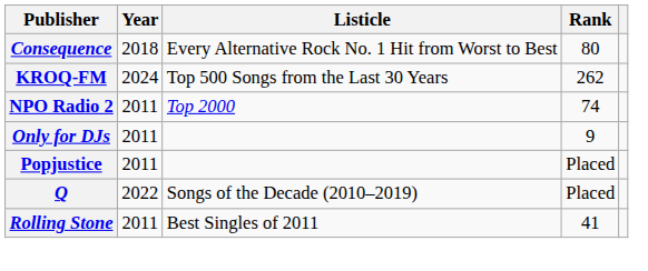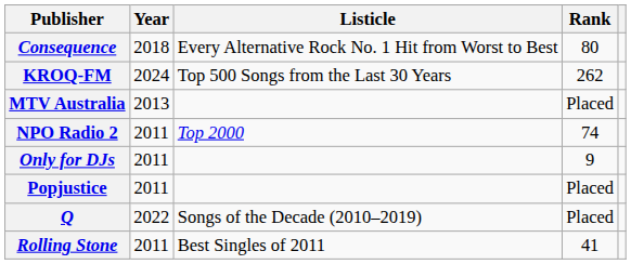+ row: MTV Australia | 2013 | Placed
